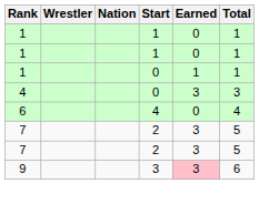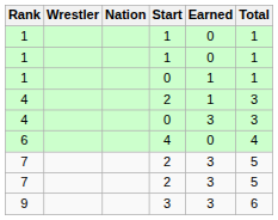+ row: 4 | 2 | 1 | 3
9 | Earned: pink background -> no background
